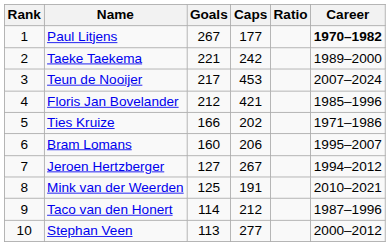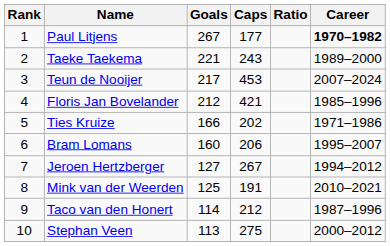Taeke Taekema | Caps: 242 -> 243
Stephan Veen | Caps: 277 -> 275
